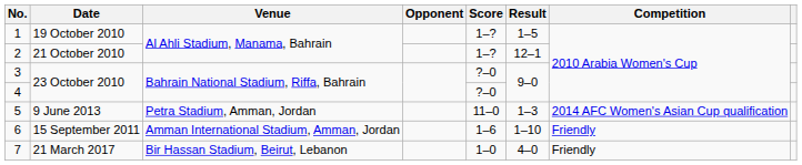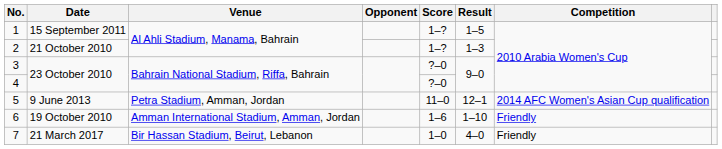1 | Date: 19 October 2010 -> 15 September 2011
2 | Result: 12–1 -> 1–3
5 | Result: 1–3 -> 12–1
6 | Date: 15 September 2011 -> 19 October 2010
